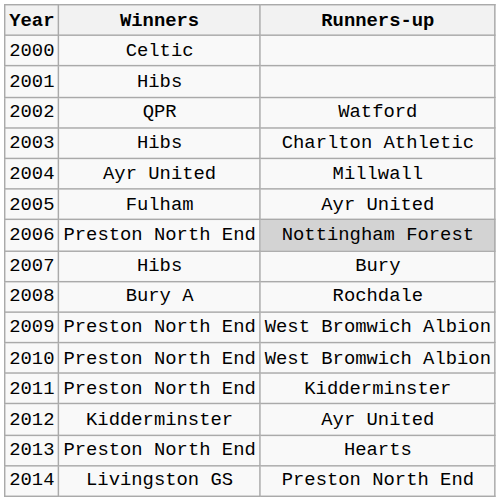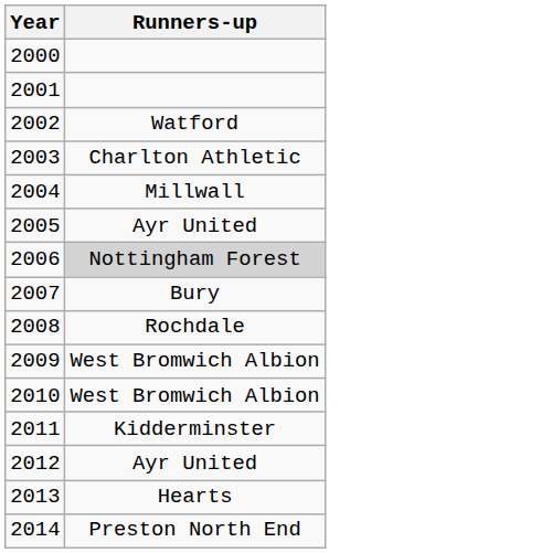- column: Winners | Celtic | Hibs | QPR | Hibs | Ayr United | Fulham | Preston North End | Hibs | Bury A | Preston North End | Preston North End | Preston North End | Kidderminster | Preston North End | Livingston GS
